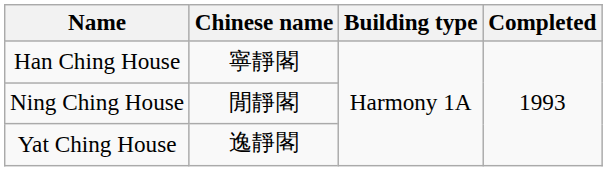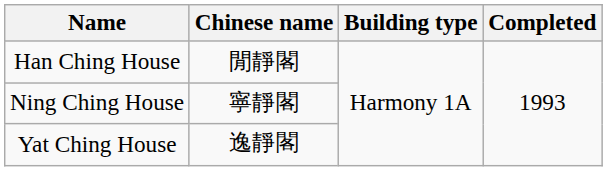Han Ching House | Chinese name: 寧靜閣 -> 閒靜閣
Ning Ching House | Chinese name: 閒靜閣 -> 寧靜閣
